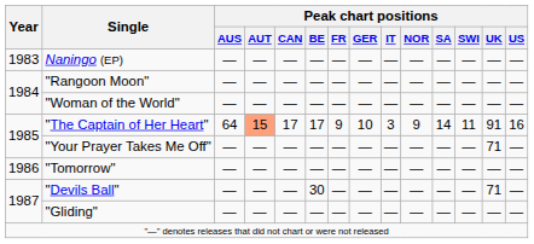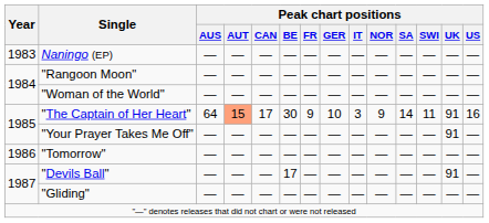"The Captain of Her Heart" | Peak chart positions / BE: 17 -> 30
"Your Prayer Takes Me Off" | Peak chart positions / UK: 71 -> 91
"Devils Ball" | Peak chart positions / BE: 30 -> 17
"Devils Ball" | Peak chart positions / UK: 71 -> 91
